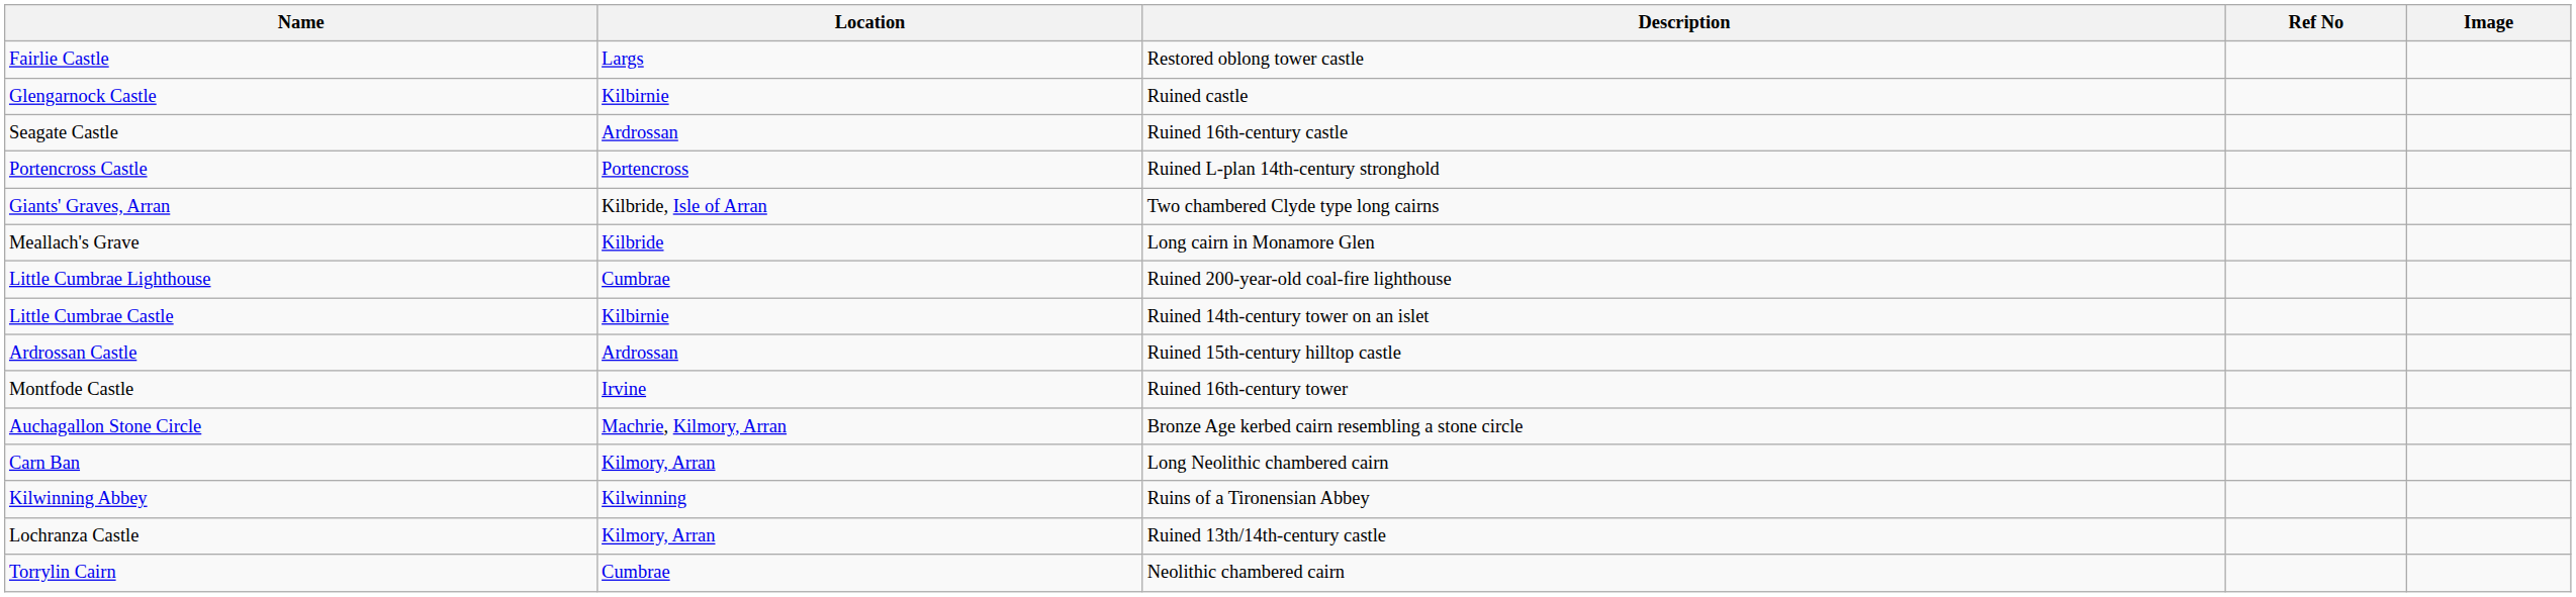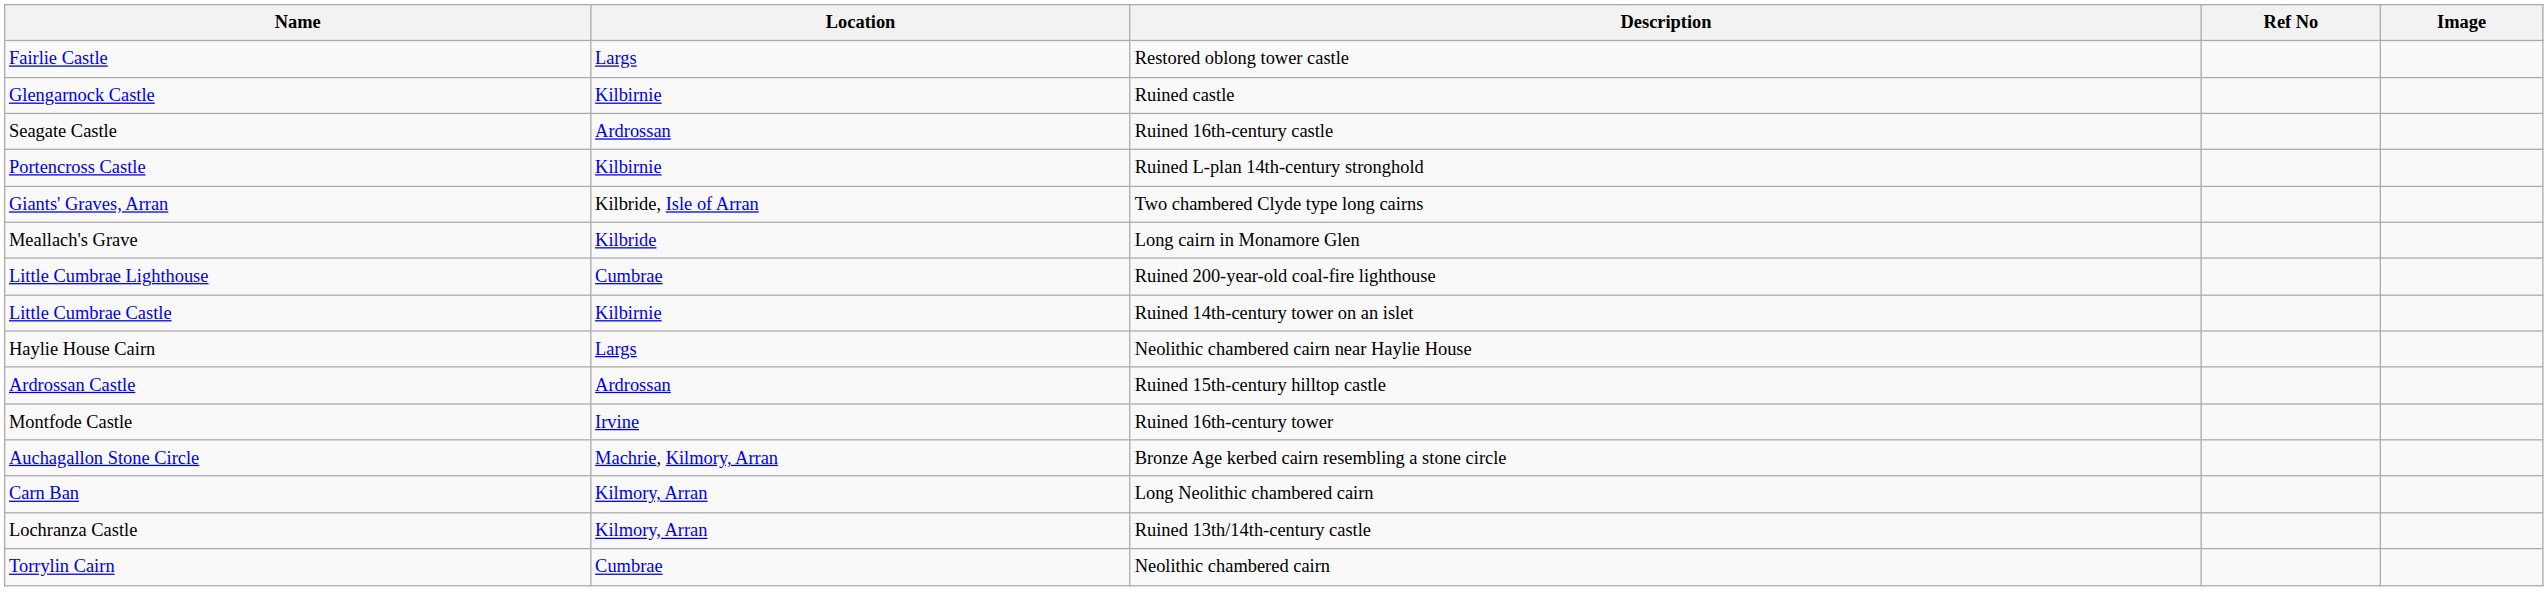Portencross Castle | Location: Portencross -> Kilbirnie
+ row: Haylie House Cairn | Largs | Neolithic chambered cairn near Haylie House
- row: Kilwinning Abbey | Kilwinning | Ruins of a Tironensian Abbey
